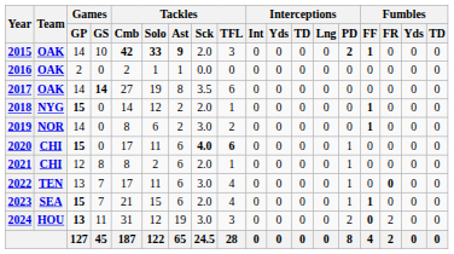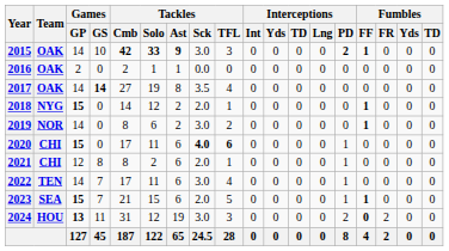2015 | Tackles / Sck: 2.0 -> 3.0
2017 | Tackles / TFL: 6 -> 4
2022 | Games / GP: 13 -> 14
2022 | Fumbles / FR: bold -> normal
2023 | Tackles / TFL: 4 -> 5
